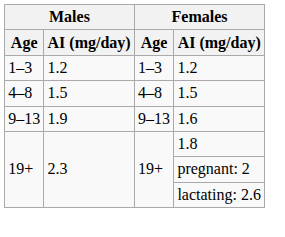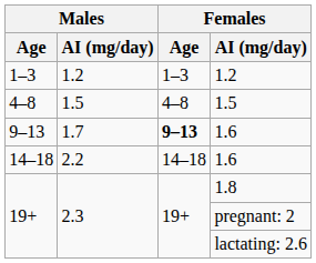9–13 / 1.6 | Males / AI (mg/day): 1.9 -> 1.7
9–13 / 1.6 | Females / Age: normal -> bold
+ row: 14–18 | 2.2 | 14–18 | 1.6
